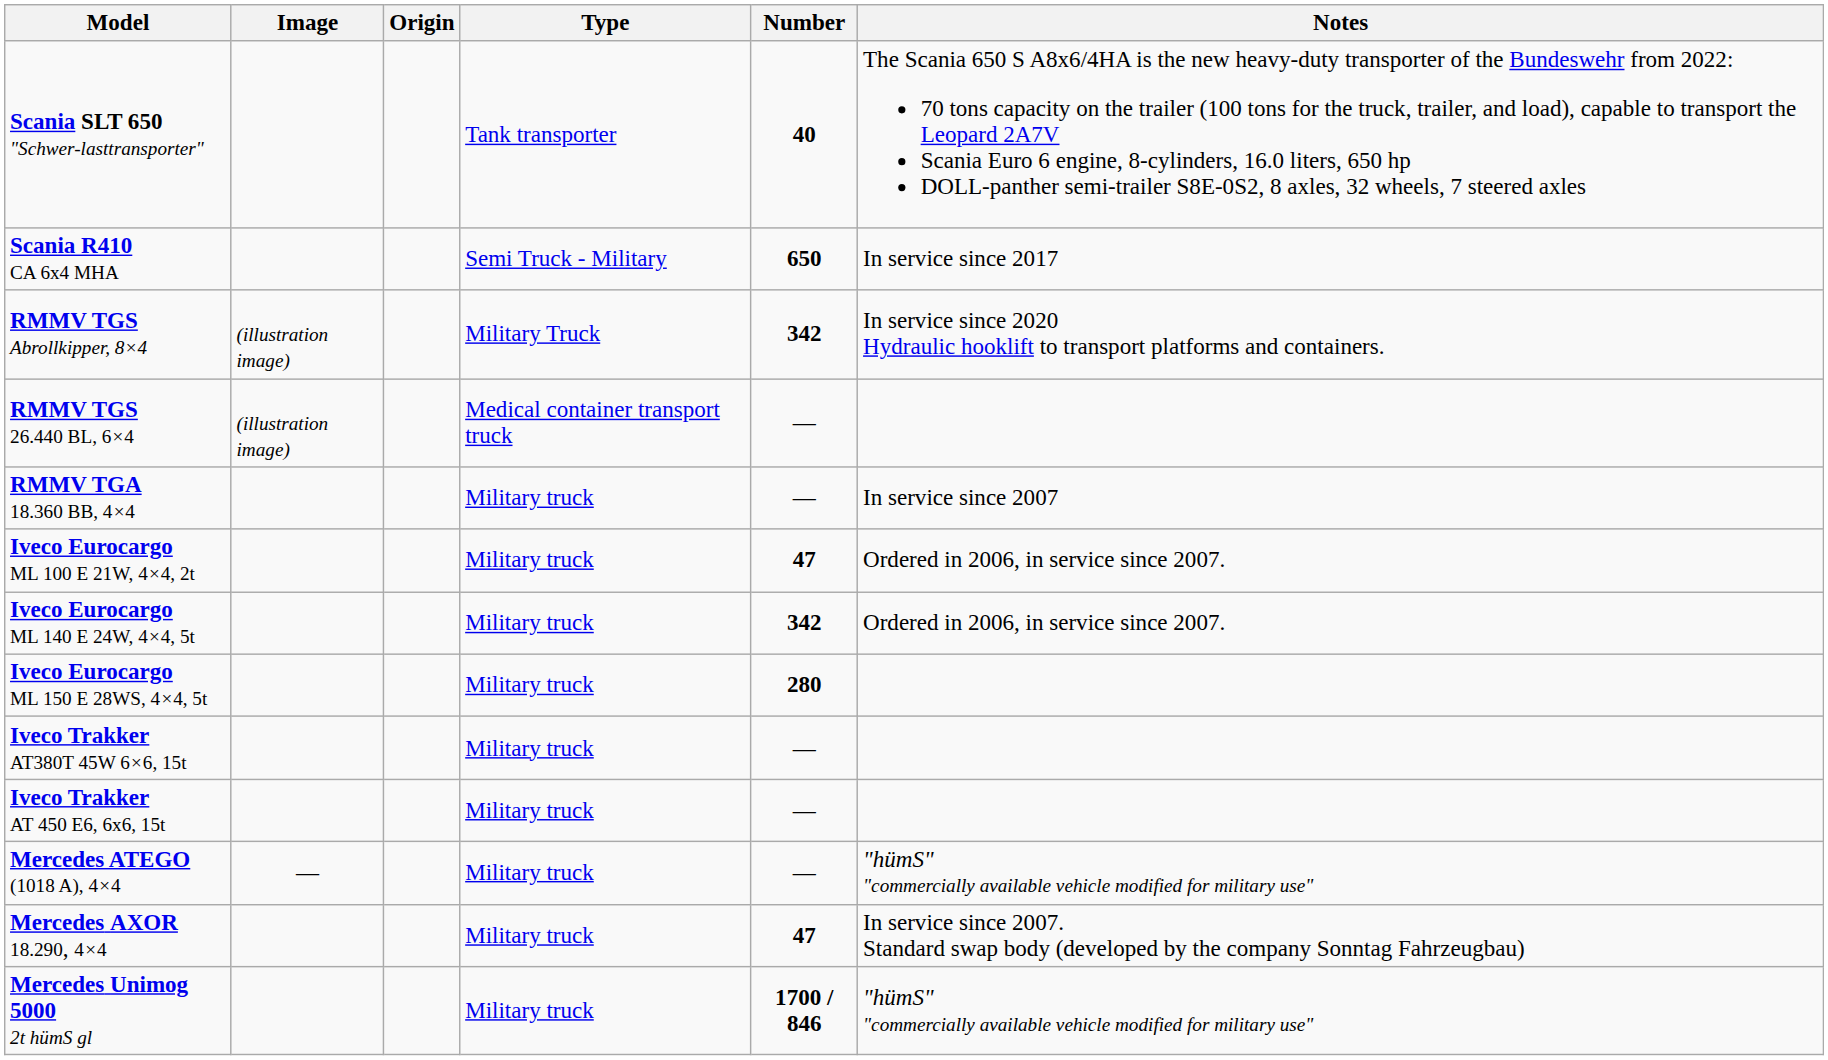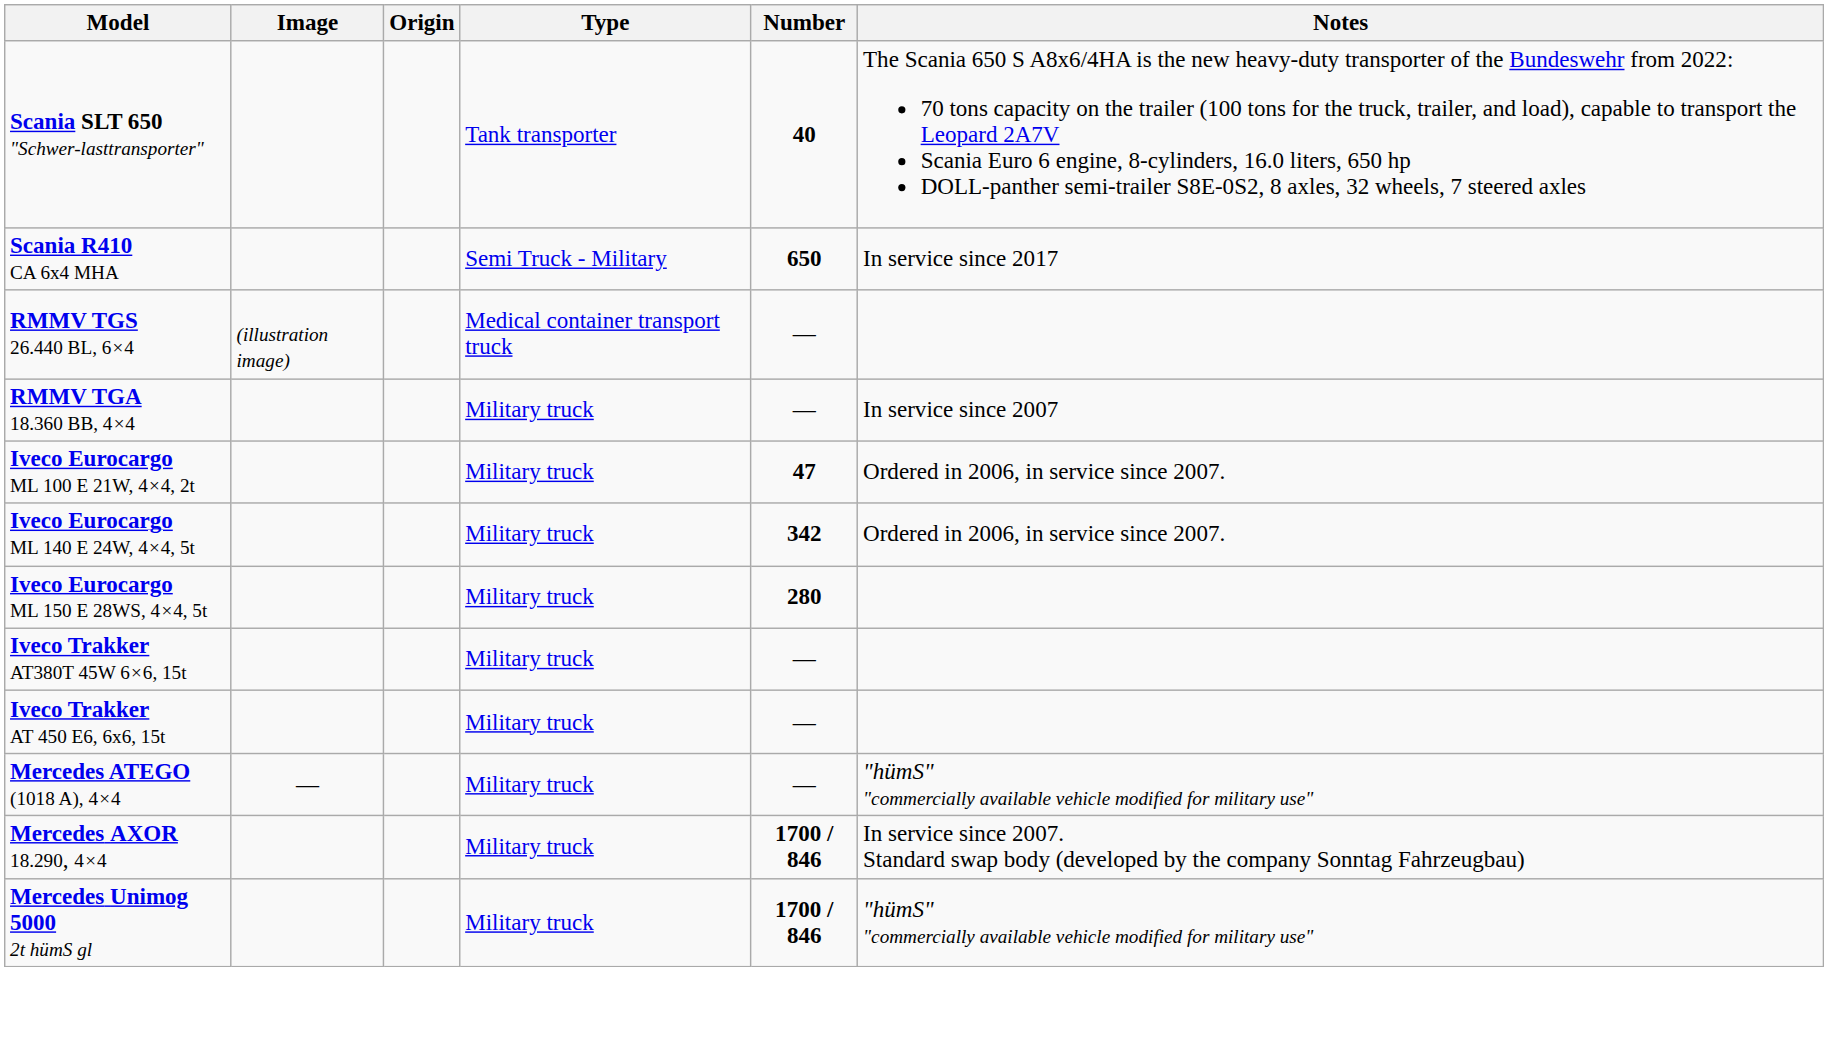- row: RMMV TGS Abrollkipper, 8×4 | (illustration image) | Military Truck | 342 | In service since 2020 Hydraulic hooklift to transport platforms and containers.
Mercedes AXOR 18.290, 4×4 | Number: 47 -> 1700 / 846
